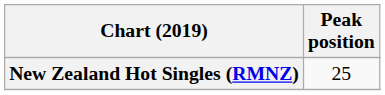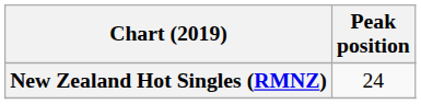New Zealand Hot Singles (RMNZ) | Peak position: 25 -> 24
